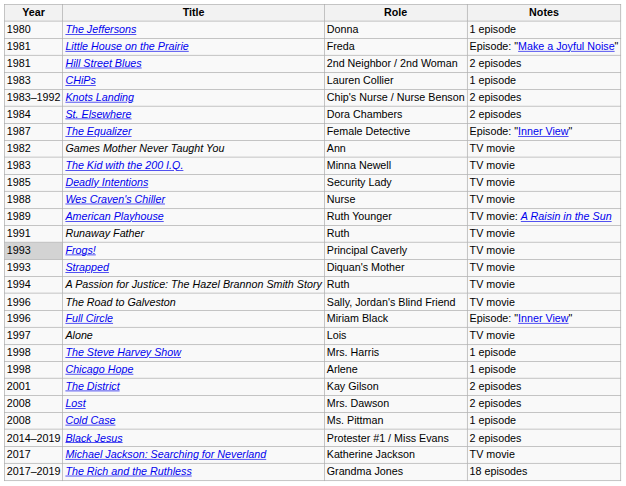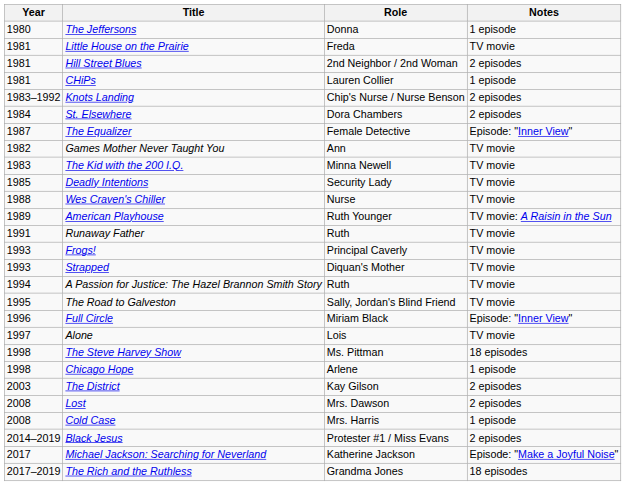Little House on the Prairie | Notes: Episode: "Make a Joyful Noise" -> TV movie
CHiPs | Year: 1983 -> 1981
Frogs! | Year: lightgrey background -> no background
The Road to Galveston | Year: 1996 -> 1995
The Steve Harvey Show | Role: Mrs. Harris -> Ms. Pittman
The Steve Harvey Show | Notes: 1 episode -> 18 episodes
The District | Year: 2001 -> 2003
Cold Case | Role: Ms. Pittman -> Mrs. Harris
Michael Jackson: Searching for Neverland | Notes: TV movie -> Episode: "Make a Joyful Noise"
